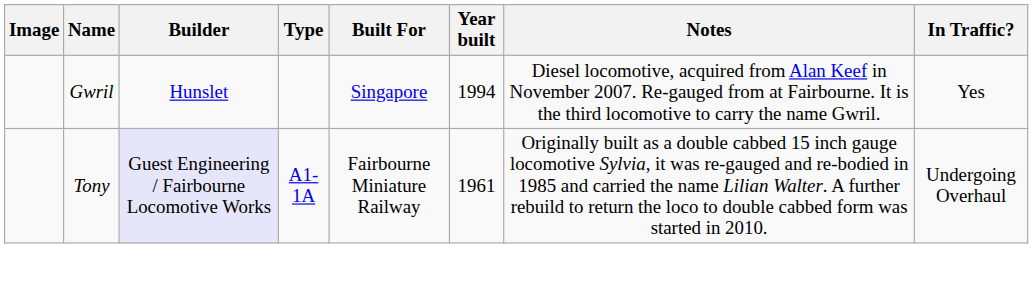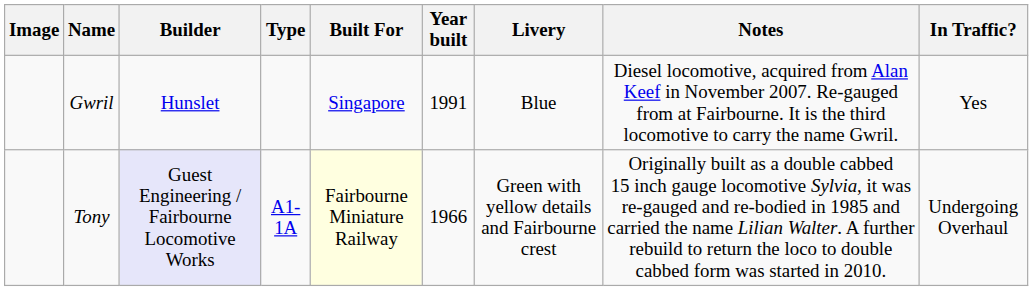+ column: Livery | Blue | Green with yellow details and Fairbourne crest
Gwril | Year built: 1994 -> 1991
Tony | Built For: no background -> lightyellow background
Tony | Year built: 1961 -> 1966
